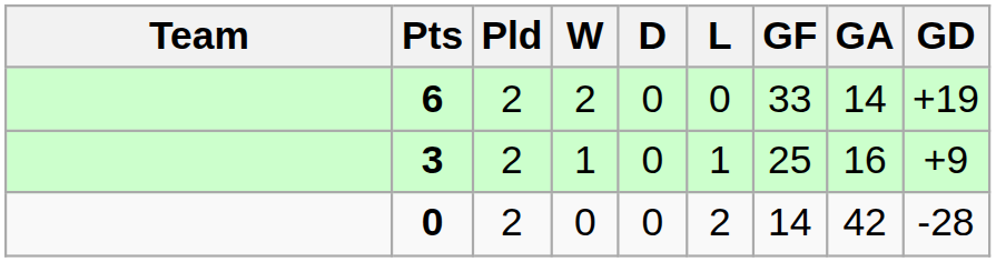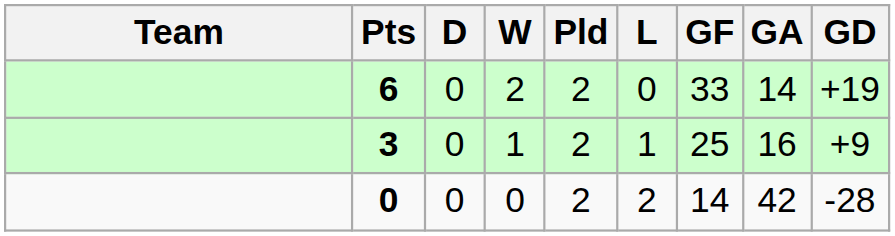columns swapped: Pld <-> D
